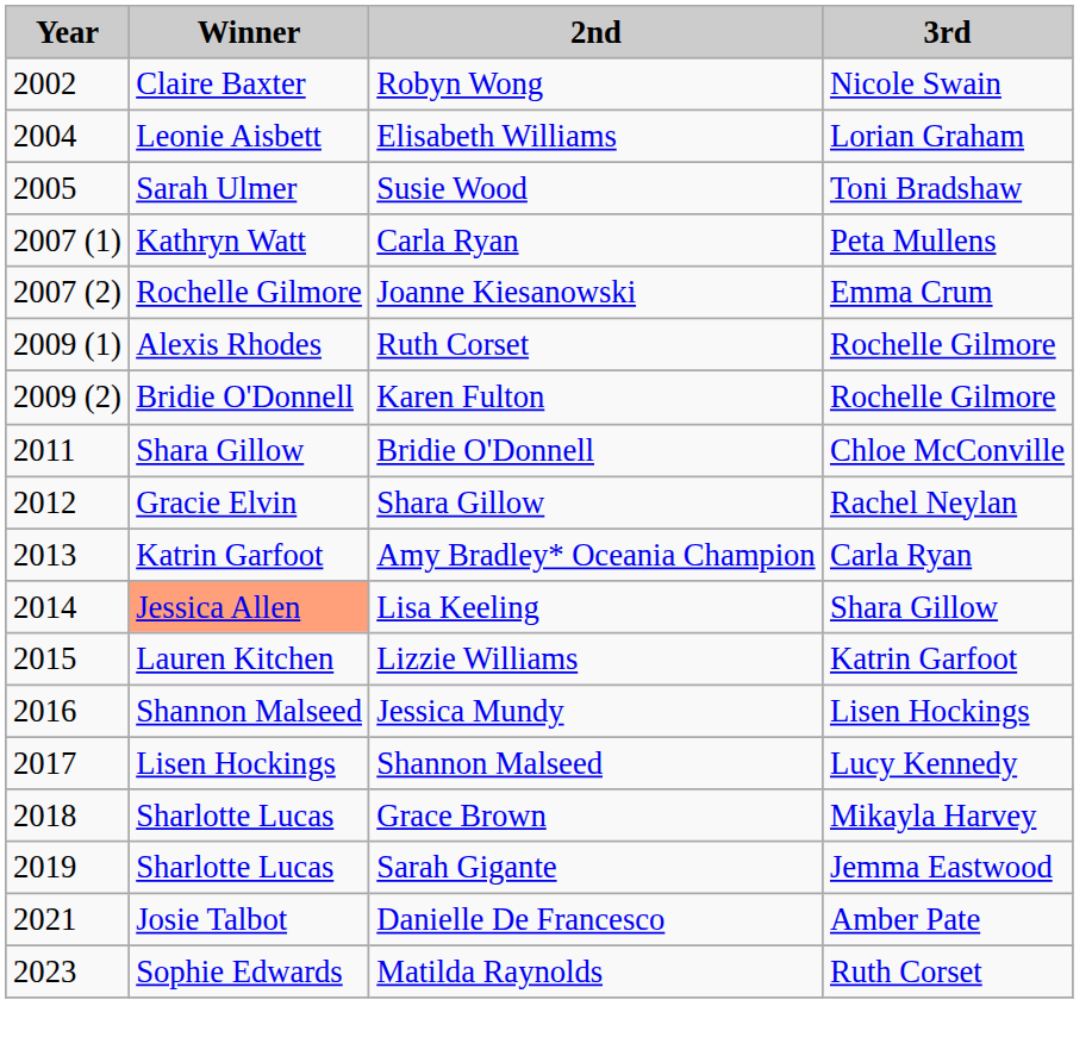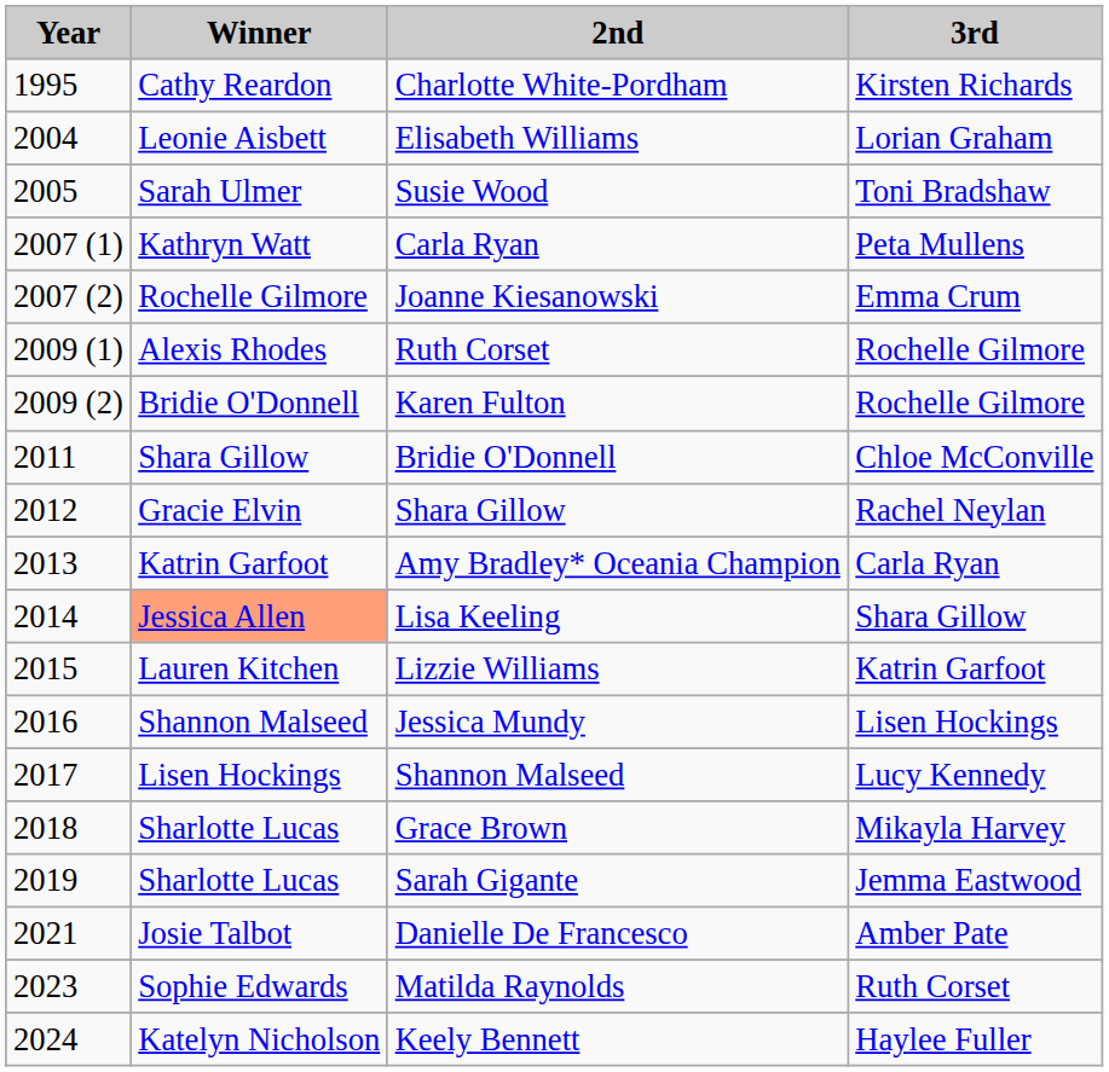+ row: 1995 | Cathy Reardon | Charlotte White-Pordham | Kirsten Richards
- row: 2002 | Claire Baxter | Robyn Wong | Nicole Swain
+ row: 2024 | Katelyn Nicholson | Keely Bennett | Haylee Fuller
